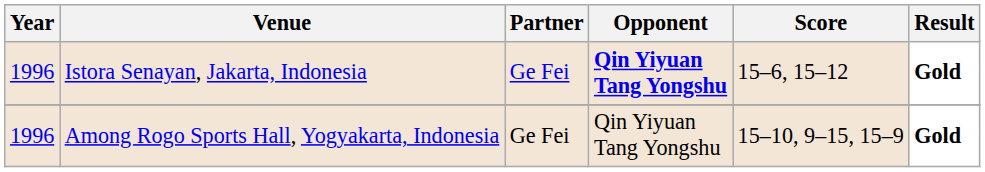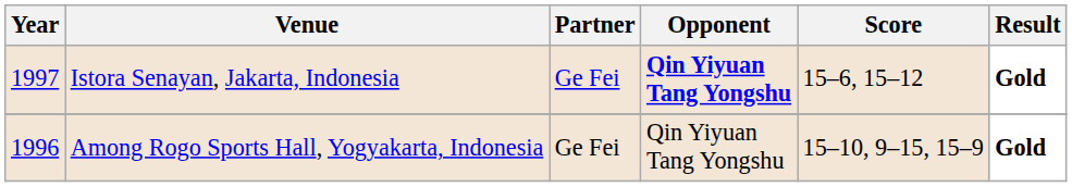Istora Senayan, Jakarta, Indonesia | Year: 1996 -> 1997
